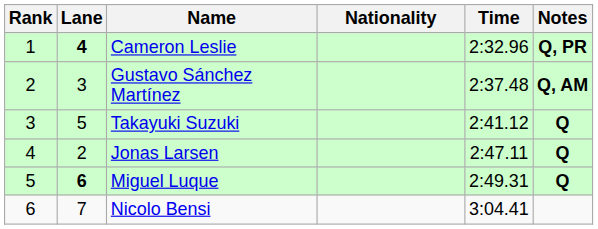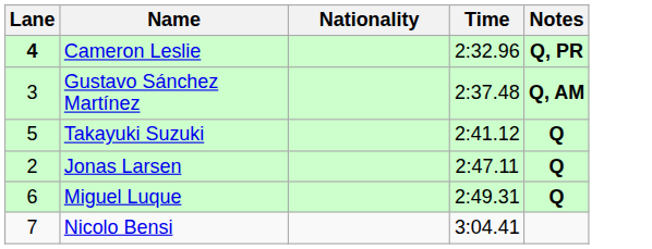- column: Rank | 1 | 2 | 3 | 4 | 5 | 6
Miguel Luque | Lane: bold -> normal
